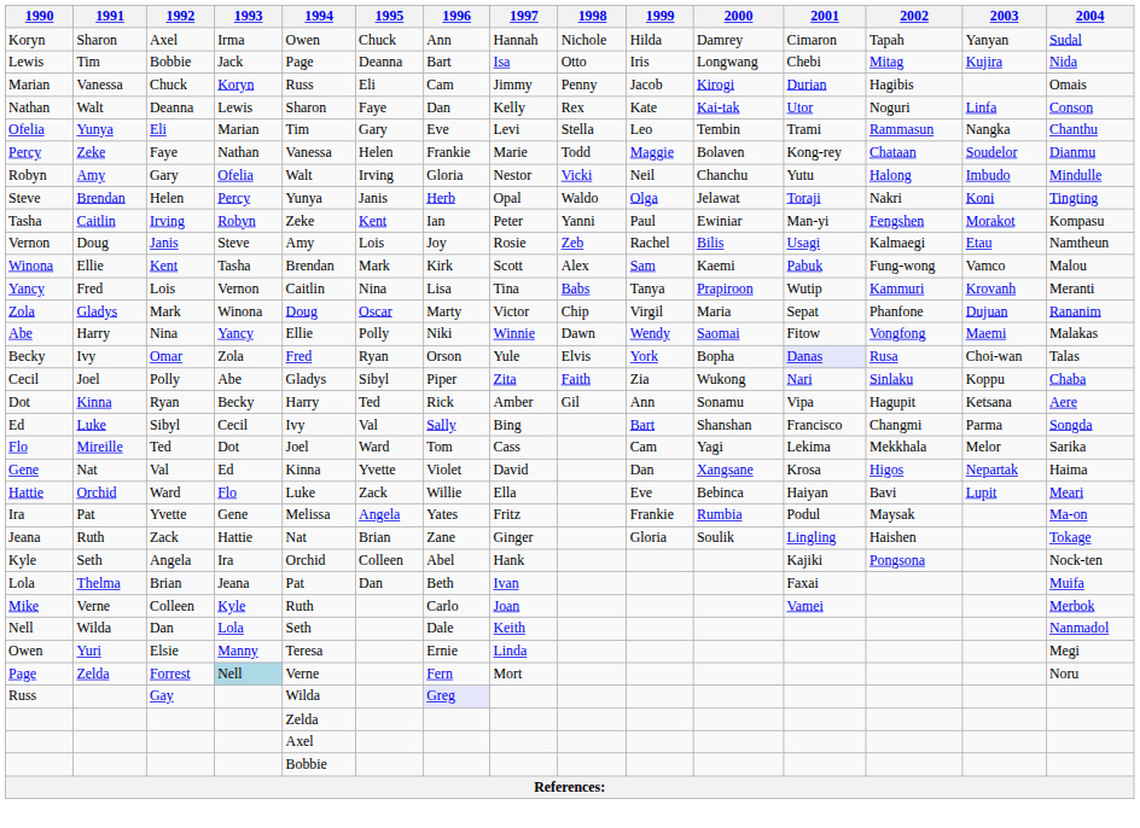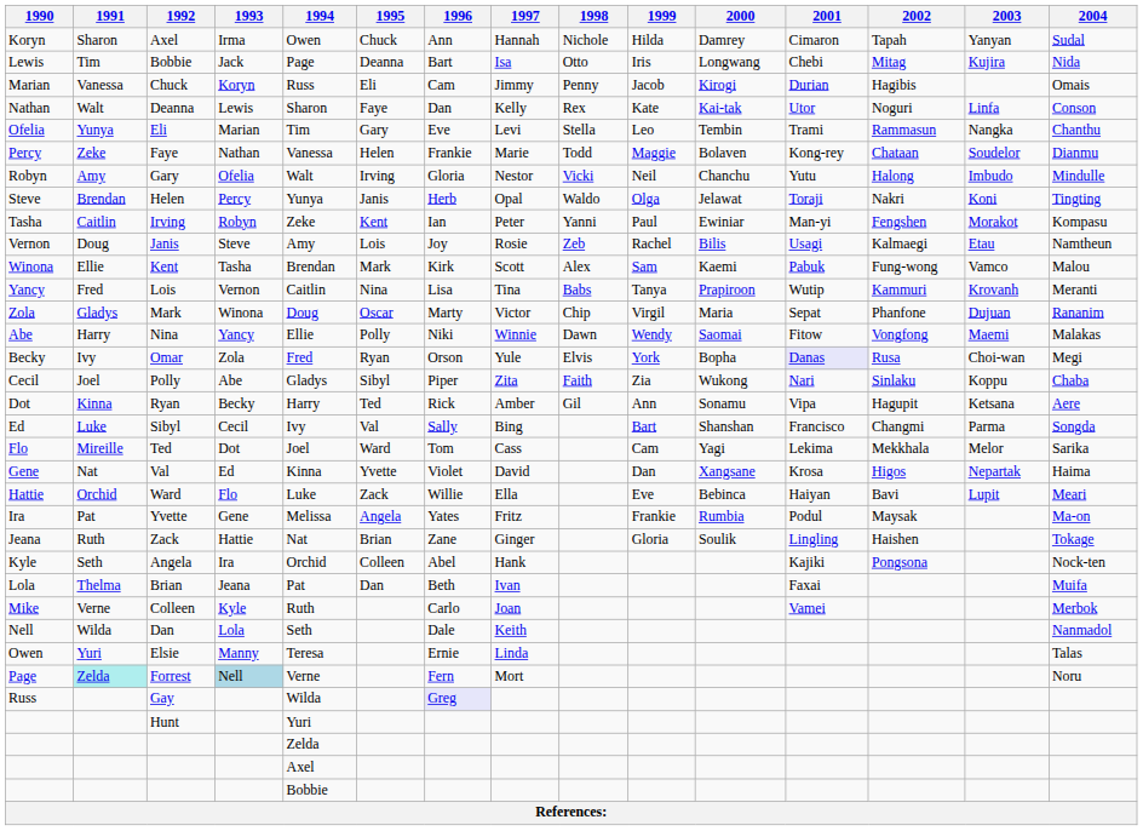Omar | 2004: Talas -> Megi
Elsie | 2004: Megi -> Talas
Forrest | 1991: no background -> paleturquoise background
+ row: Hunt | Yuri
